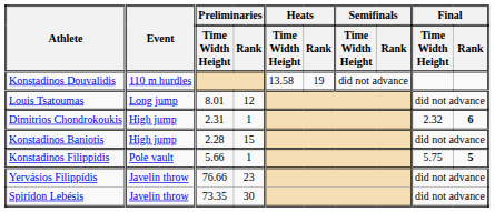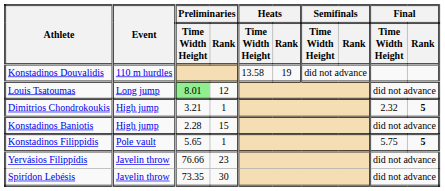Louis Tsatoumas | Preliminaries / Time Width Height: no background -> lightgreen background
Dimitrios Chondrokoukis | Preliminaries / Time Width Height: 2.31 -> 3.21
Dimitrios Chondrokoukis | Final / Rank: 6 -> 5
Konstadinos Filippidis | Preliminaries / Time Width Height: 5.66 -> 5.65
